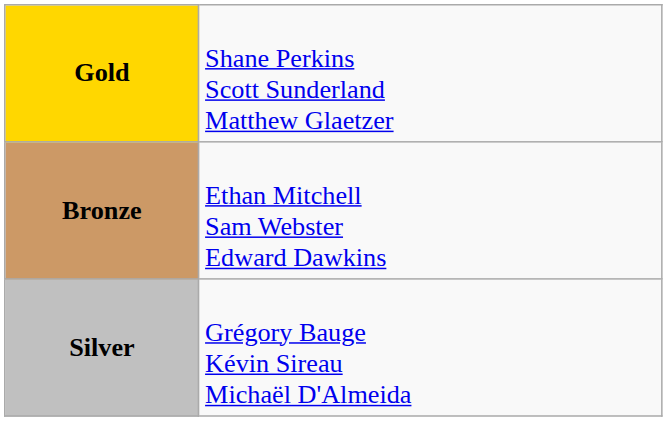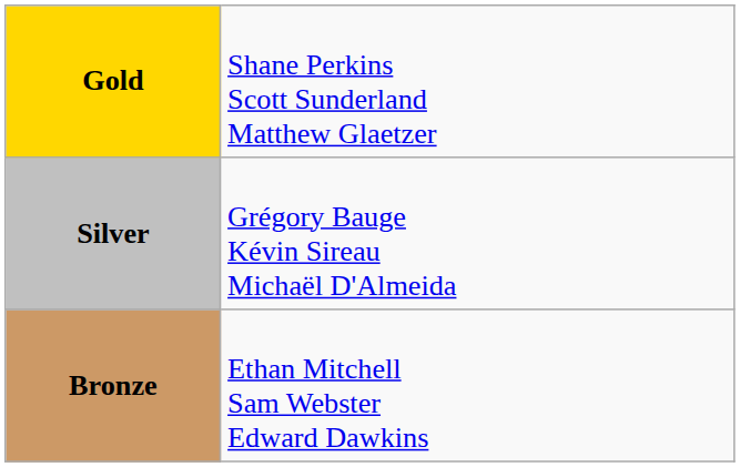rows swapped: Silver <-> Bronze
